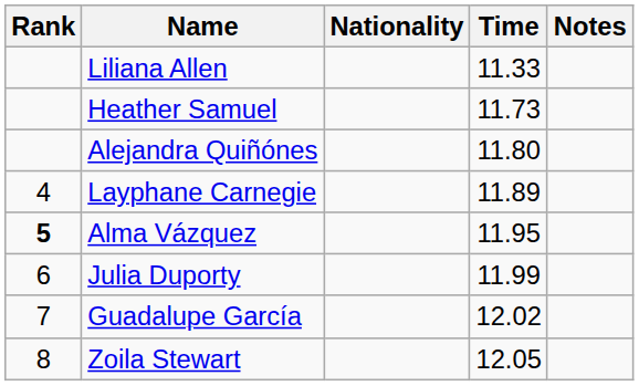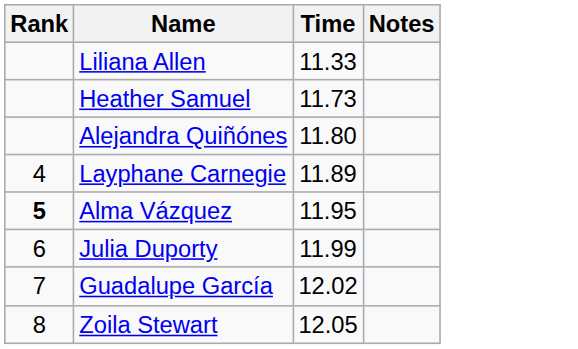- column: Nationality
